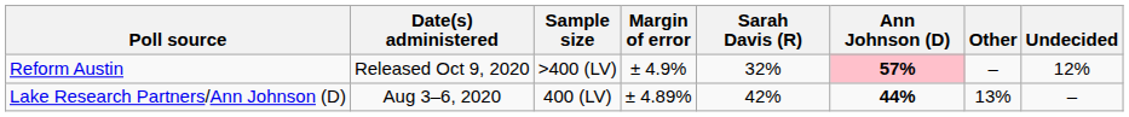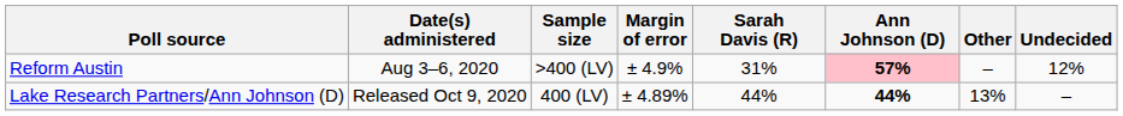Reform Austin | Date(s) administered: Released Oct 9, 2020 -> Aug 3–6, 2020
Reform Austin | Sarah Davis (R): 32% -> 31%
Lake Research Partners/Ann Johnson (D) | Date(s) administered: Aug 3–6, 2020 -> Released Oct 9, 2020
Lake Research Partners/Ann Johnson (D) | Sarah Davis (R): 42% -> 44%
